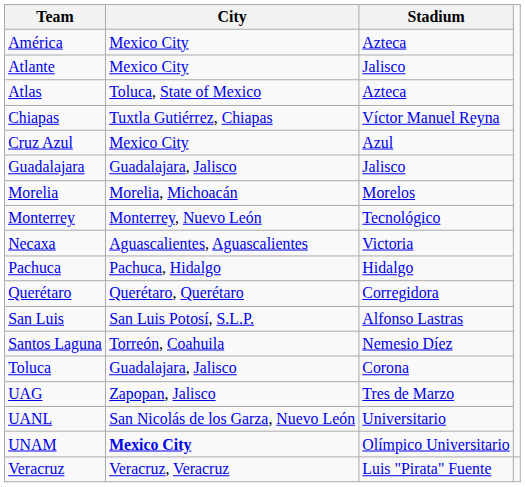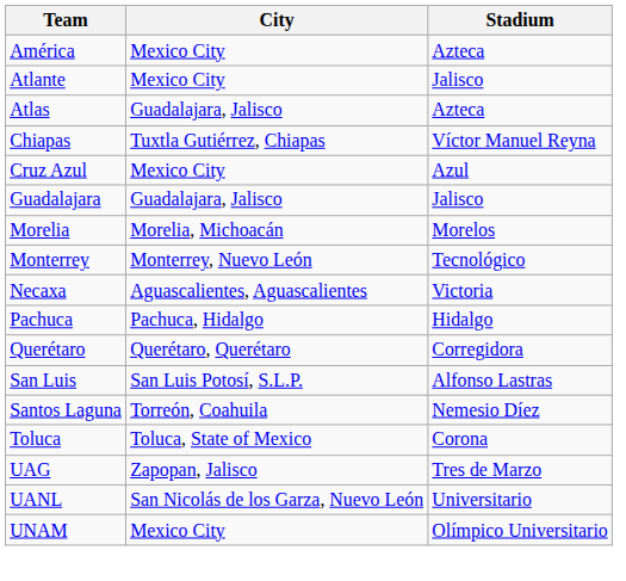Atlas | City: Toluca, State of Mexico -> Guadalajara, Jalisco
Toluca | City: Guadalajara, Jalisco -> Toluca, State of Mexico
UNAM | City: bold -> normal
- row: Veracruz | Veracruz, Veracruz | Luis "Pirata" Fuente
